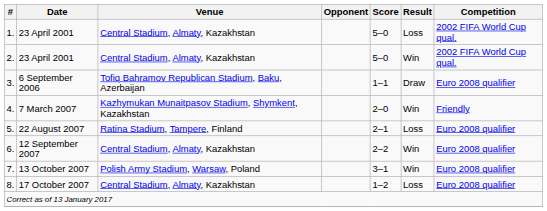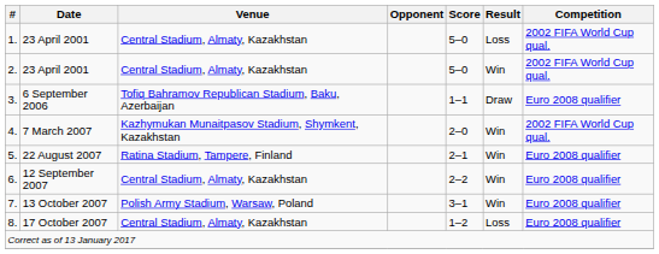4. | Competition: Friendly -> 2002 FIFA World Cup qual.
5. | Result: Loss -> Win
